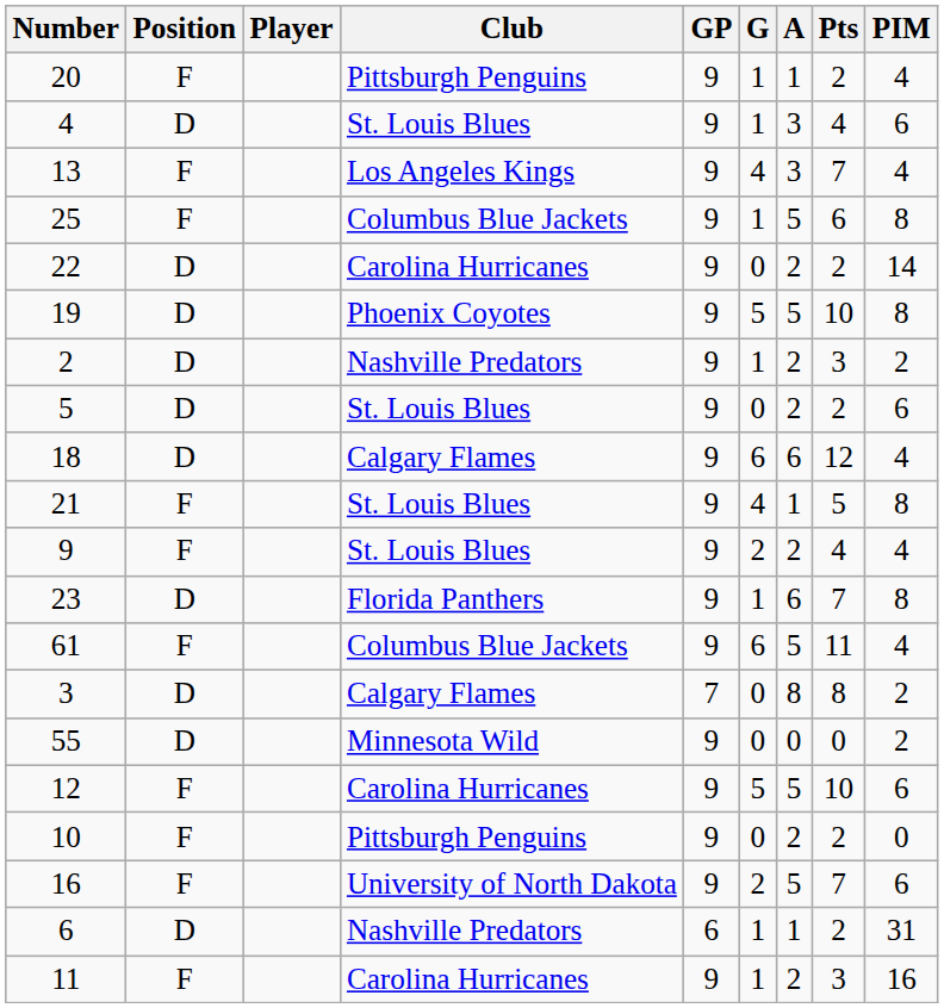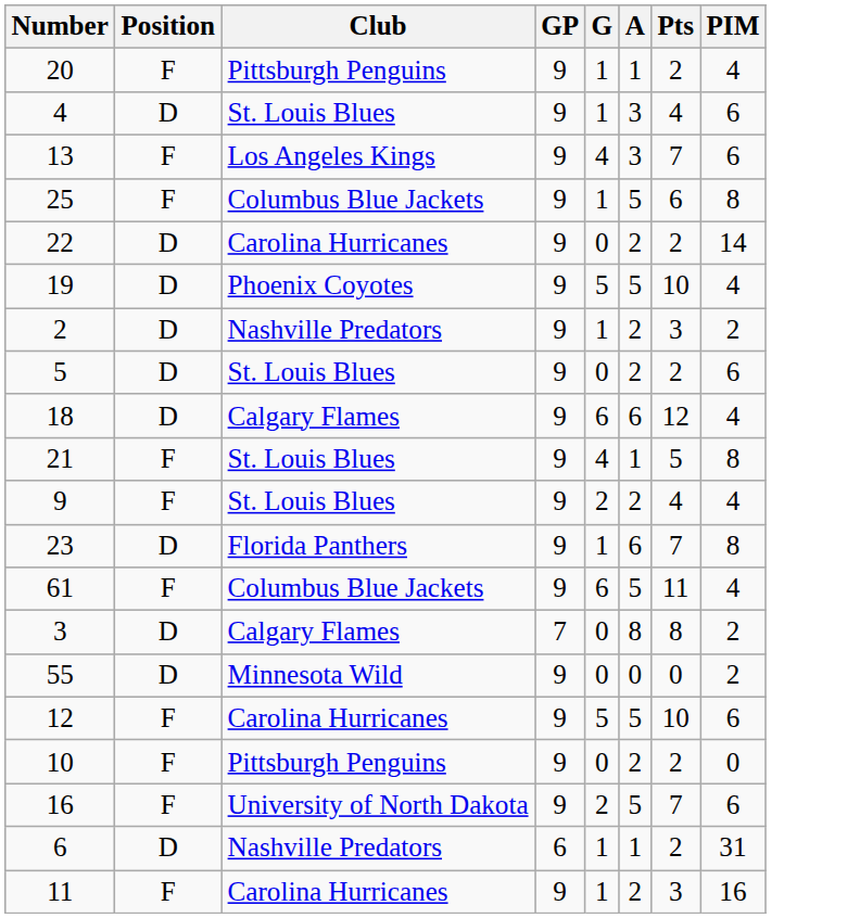- column: Player
13 | PIM: 4 -> 6
19 | PIM: 8 -> 4
